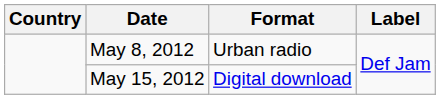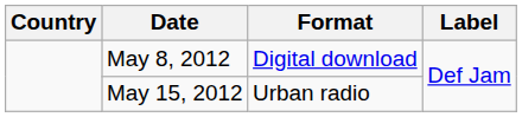May 8, 2012 | Format: Urban radio -> Digital download
May 15, 2012 | Format: Digital download -> Urban radio
